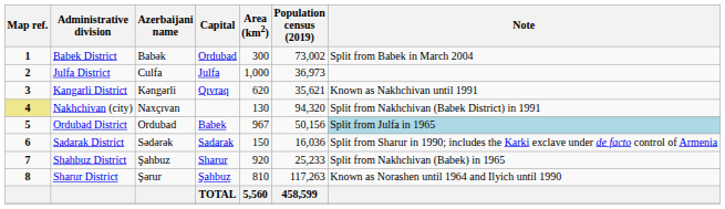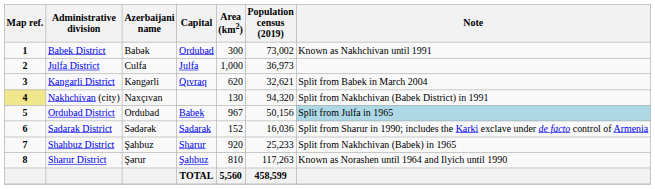Babek District | Note: Split from Babek in March 2004 -> Known as Nakhchivan until 1991
Kangarli District | Population census (2019): 35,621 -> 32,621
Kangarli District | Note: Known as Nakhchivan until 1991 -> Split from Babek in March 2004
Sadarak District | Area (km2): 150 -> 152
